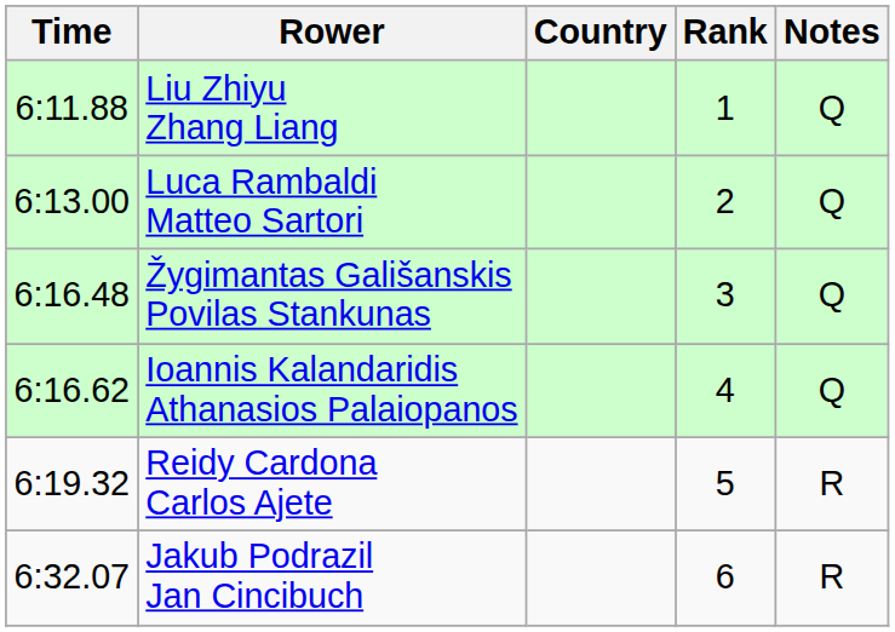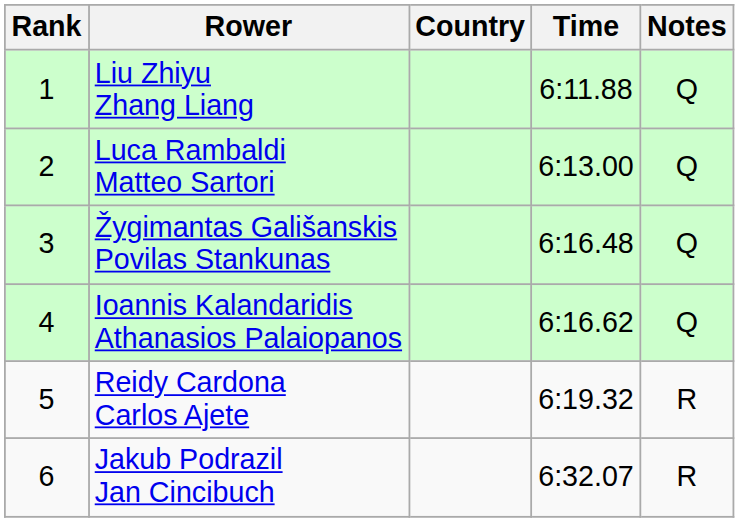columns swapped: Rank <-> Time
